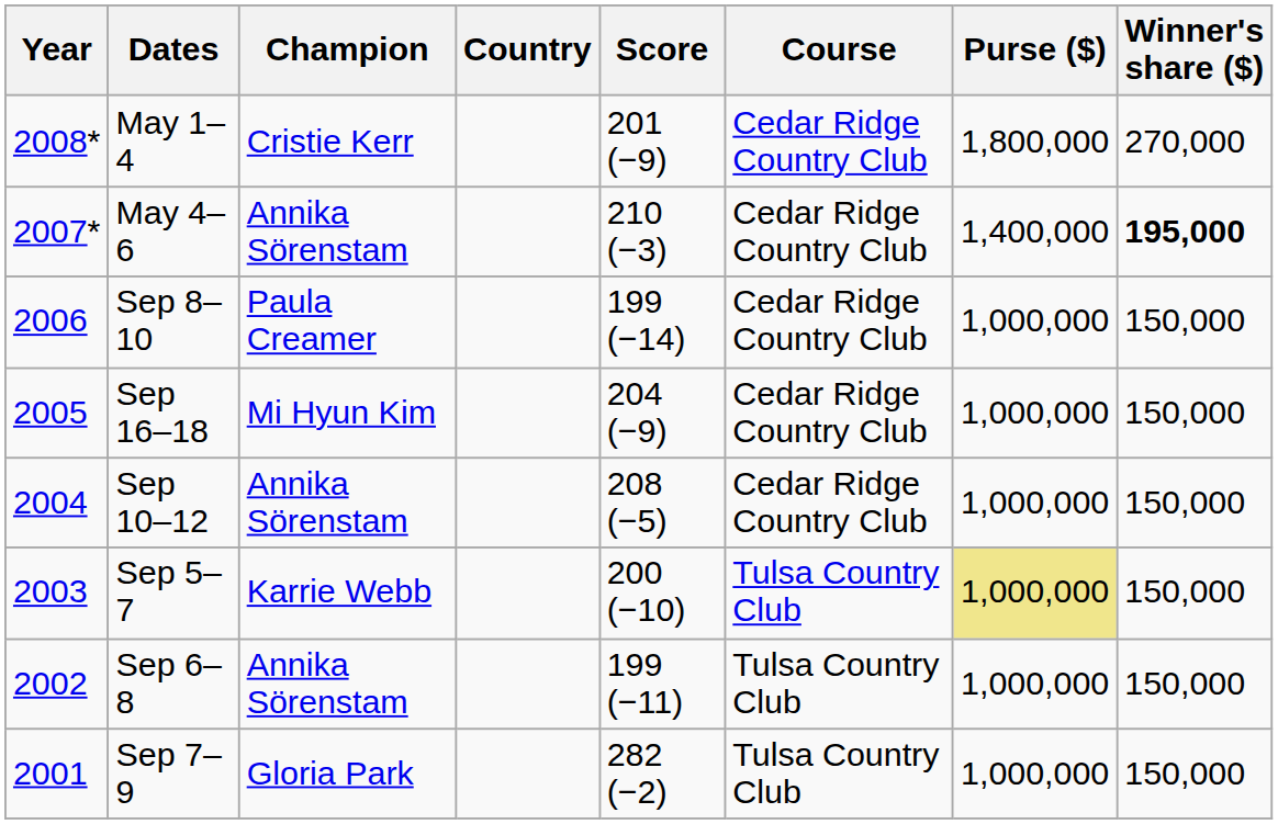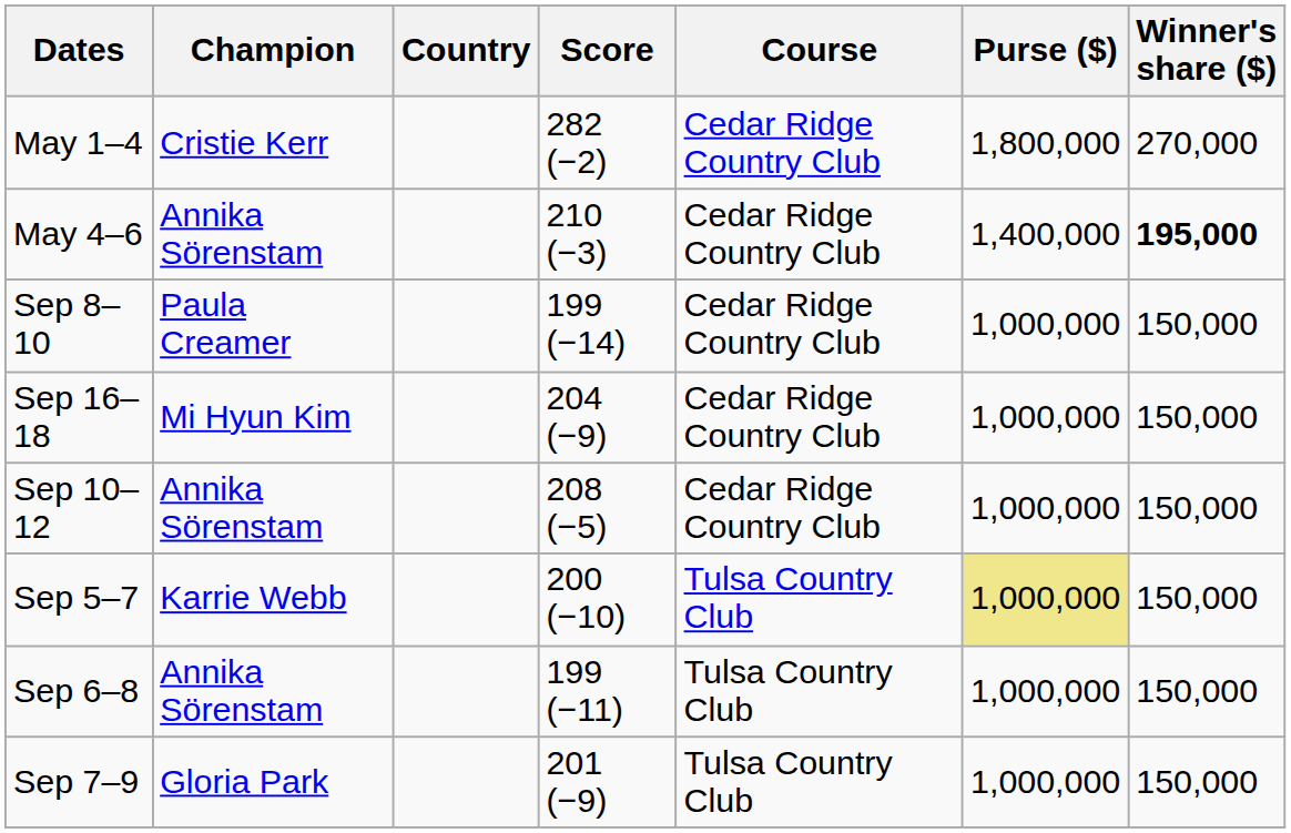- column: Year | 2008* | 2007* | 2006 | 2005 | 2004 | 2003 | 2002 | 2001
May 1–4 | Score: 201 (−9) -> 282 (−2)
Sep 7–9 | Score: 282 (−2) -> 201 (−9)
